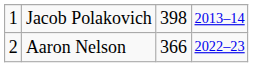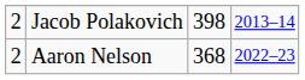Jacob Polakovich | column 1: 1 -> 2
Aaron Nelson | column 3: 366 -> 368
